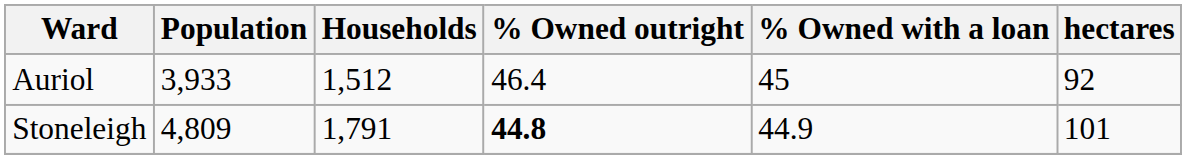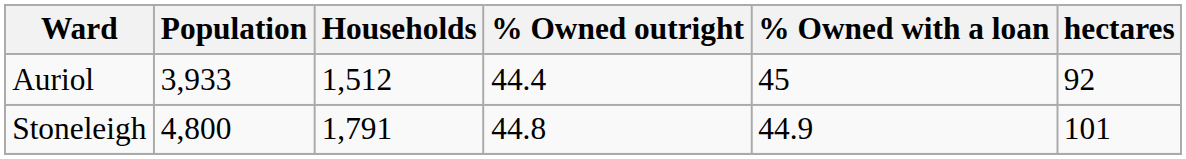Auriol | % Owned outright: 46.4 -> 44.4
Stoneleigh | Population: 4,809 -> 4,800
Stoneleigh | % Owned outright: bold -> normal
